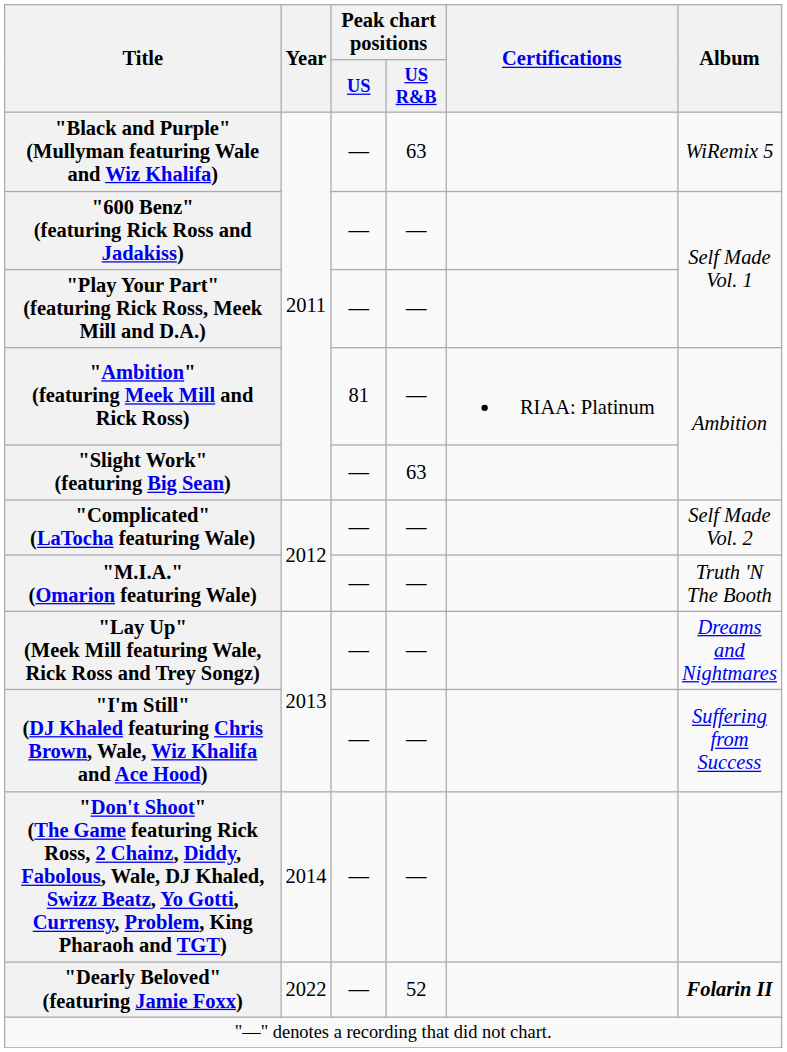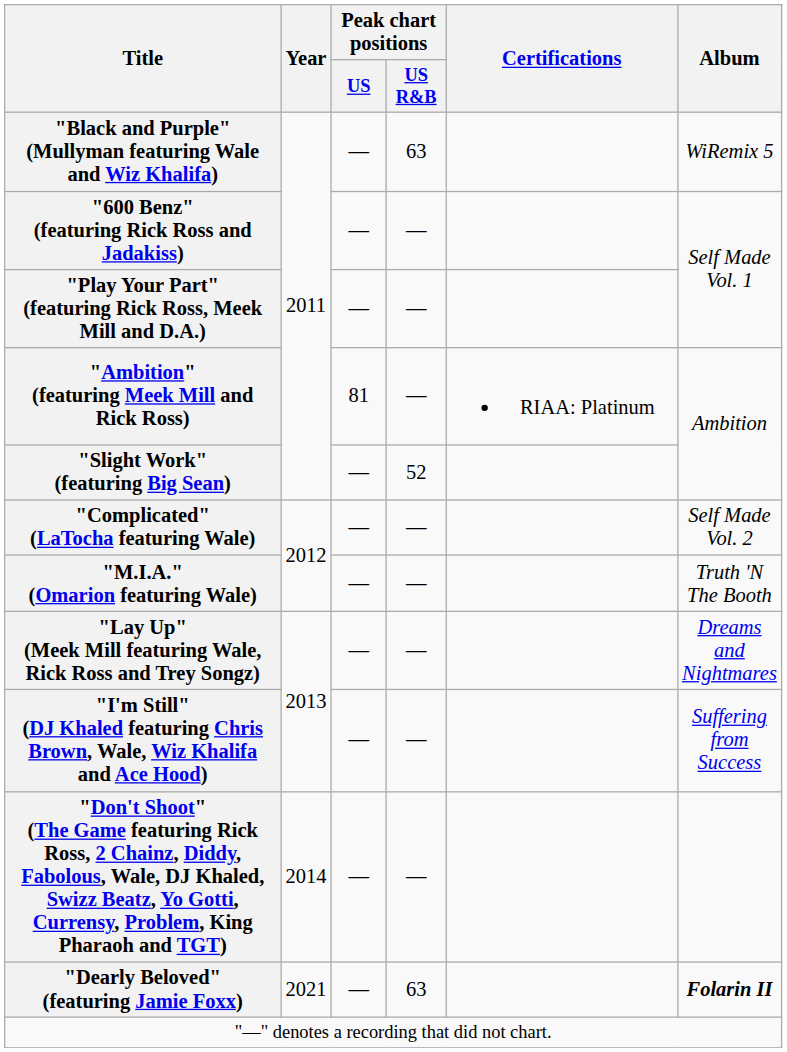"Slight Work" (featuring Big Sean) | Peak chart positions / US R&B: 63 -> 52
"Dearly Beloved" (featuring Jamie Foxx) | Year: 2022 -> 2021
"Dearly Beloved" (featuring Jamie Foxx) | Peak chart positions / US R&B: 52 -> 63
